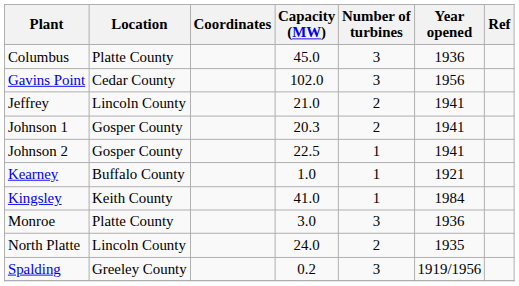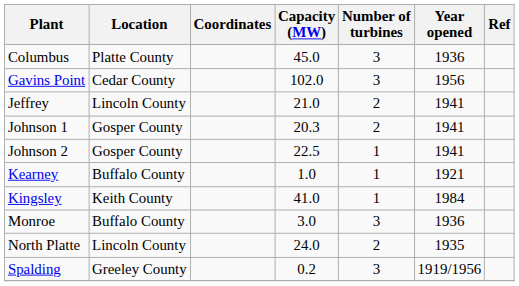Monroe | Location: Platte County -> Buffalo County
